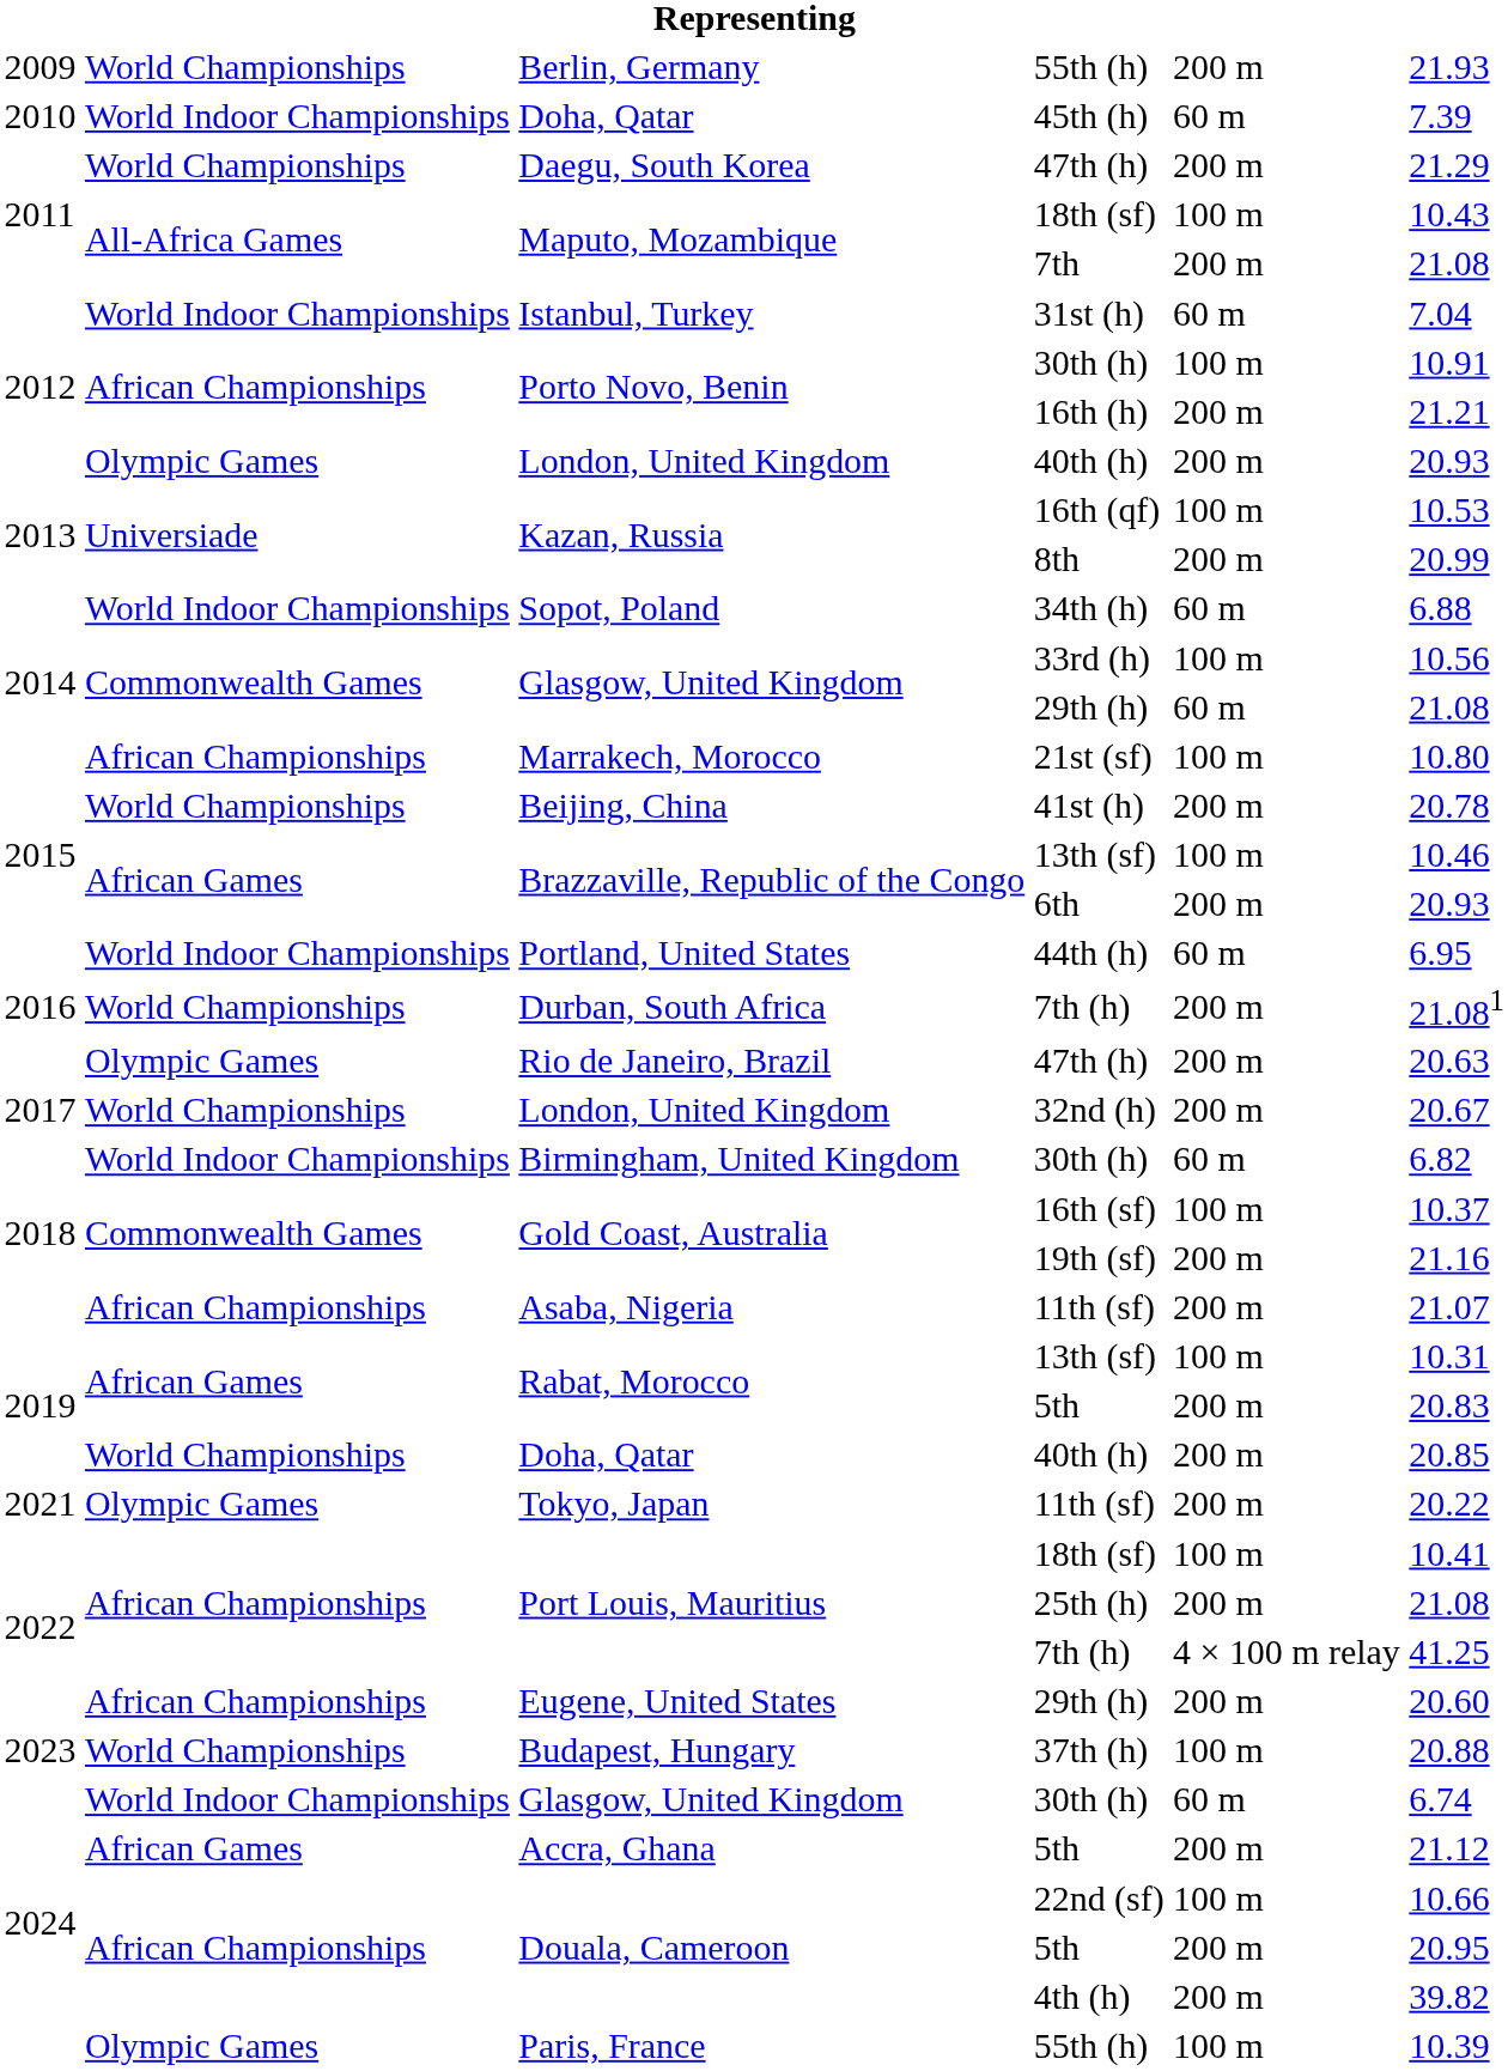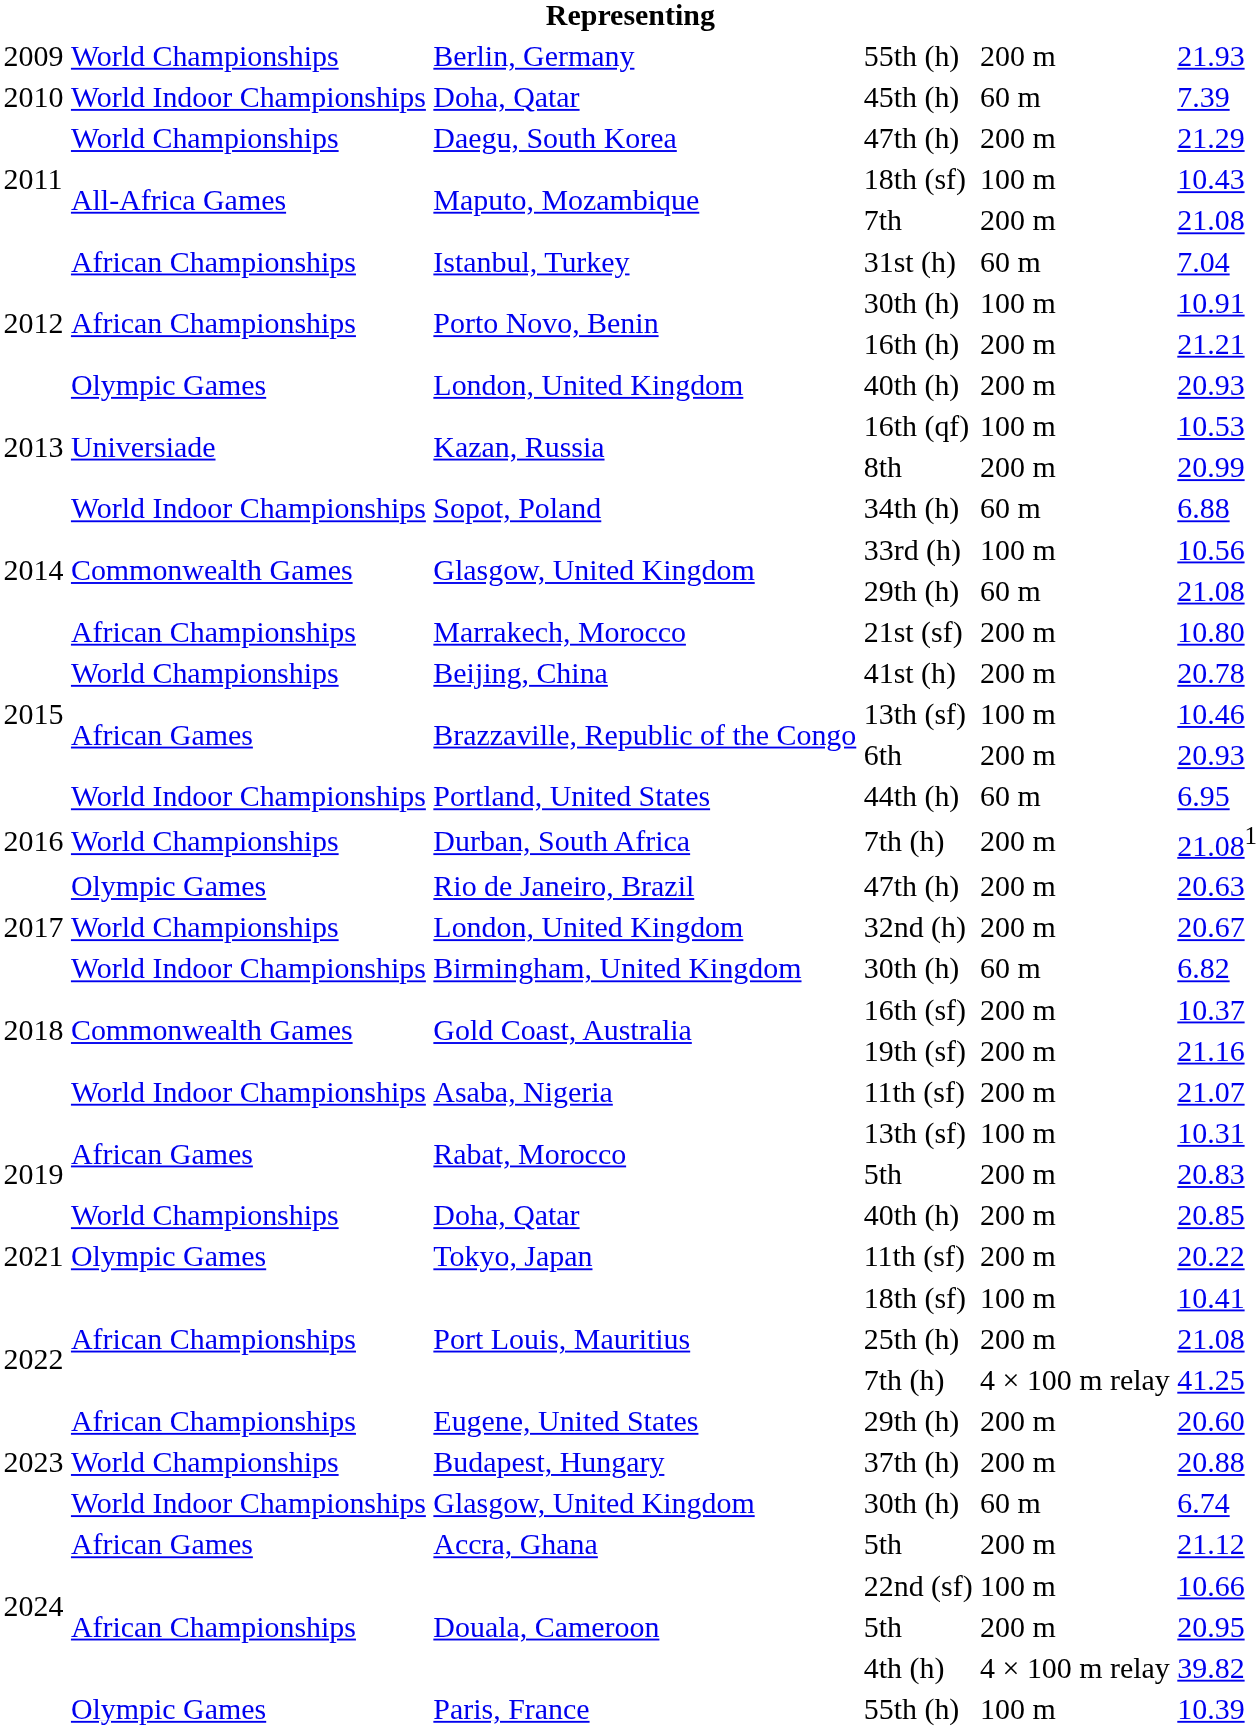31st (h) | column 2: World Indoor Championships -> African Championships
21st (sf) | column 5: 100 m -> 200 m
16th (sf) | column 5: 100 m -> 200 m
Asaba, Nigeria / 11th (sf) | column 2: African Championships -> World Indoor Championships
37th (h) | column 5: 100 m -> 200 m
4th (h) | column 5: 200 m -> 4 × 100 m relay
